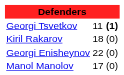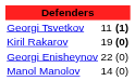Kiril Rakarov | column 2: 18 -> 19
Kiril Rakarov | column 3: normal -> bold
Manol Manolov | column 2: 17 -> 14
